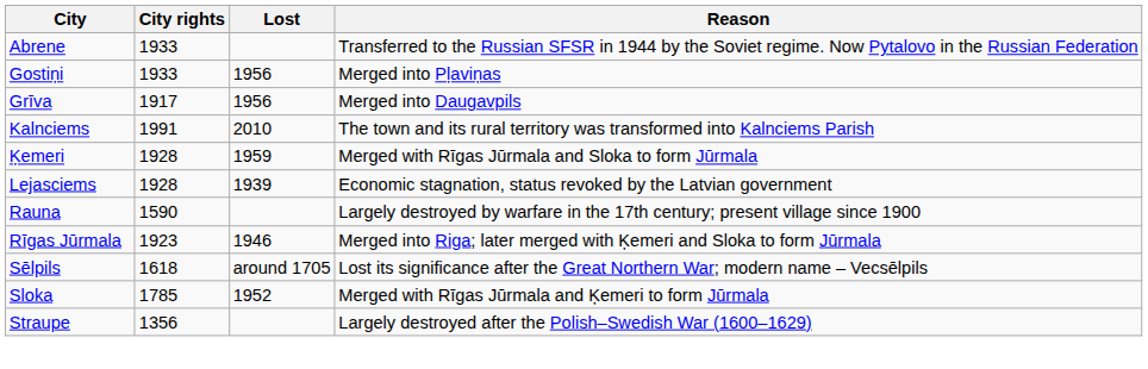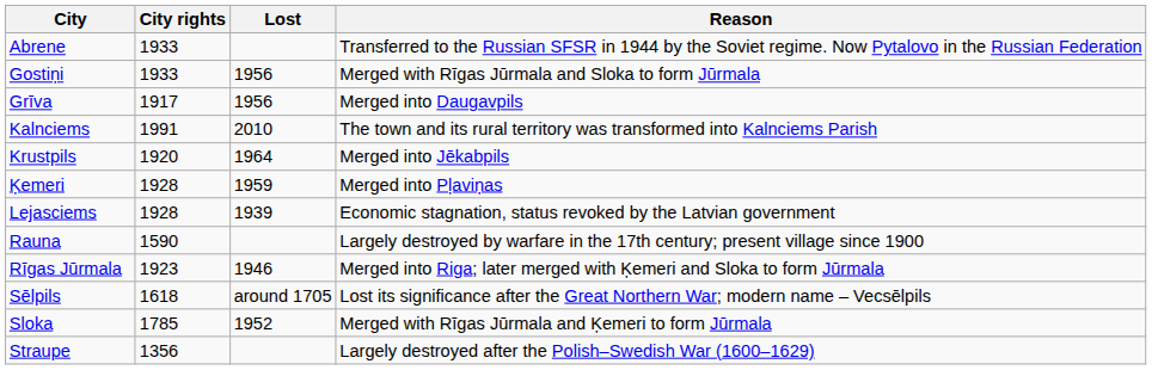Gostiņi | Reason: Merged into Pļaviņas -> Merged with Rīgas Jūrmala and Sloka to form Jūrmala
+ row: Krustpils | 1920 | 1964 | Merged into Jēkabpils
Ķemeri | Reason: Merged with Rīgas Jūrmala and Sloka to form Jūrmala -> Merged into Pļaviņas
